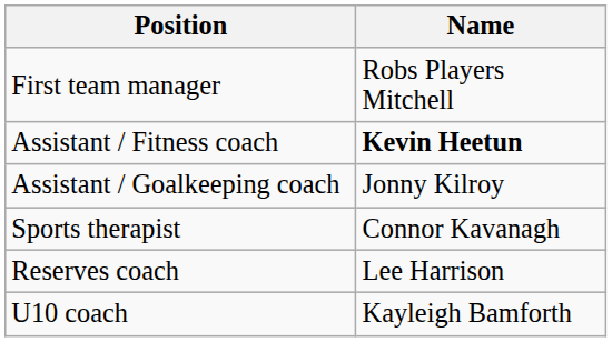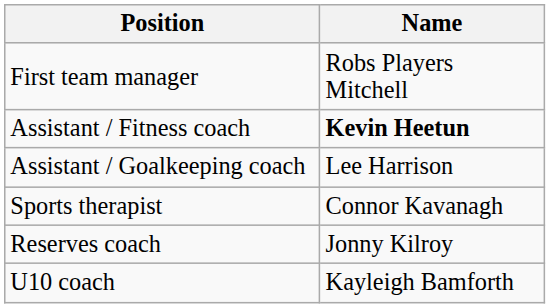Assistant / Goalkeeping coach | Name: Jonny Kilroy -> Lee Harrison
Reserves coach | Name: Lee Harrison -> Jonny Kilroy
